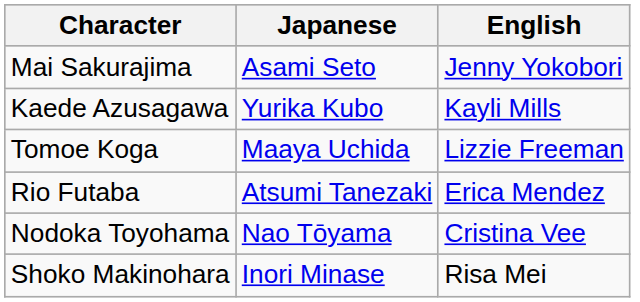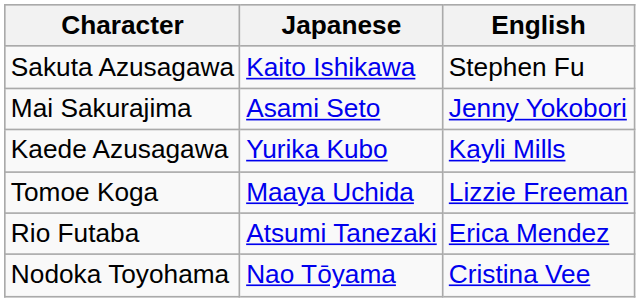+ row: Sakuta Azusagawa | Kaito Ishikawa | Stephen Fu
- row: Shoko Makinohara | Inori Minase | Risa Mei
